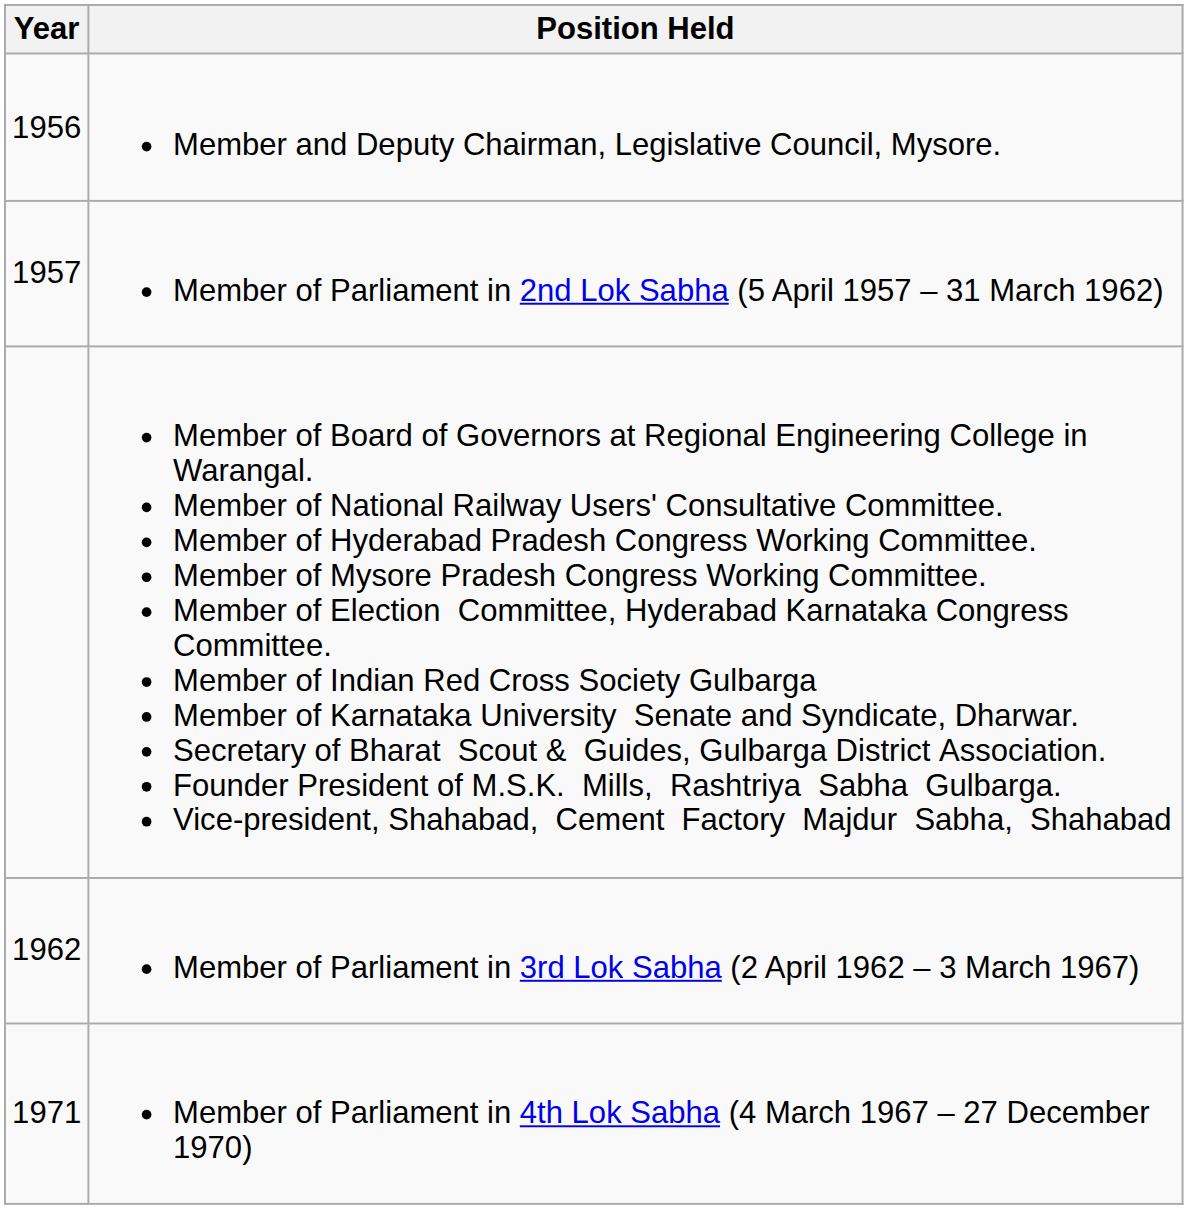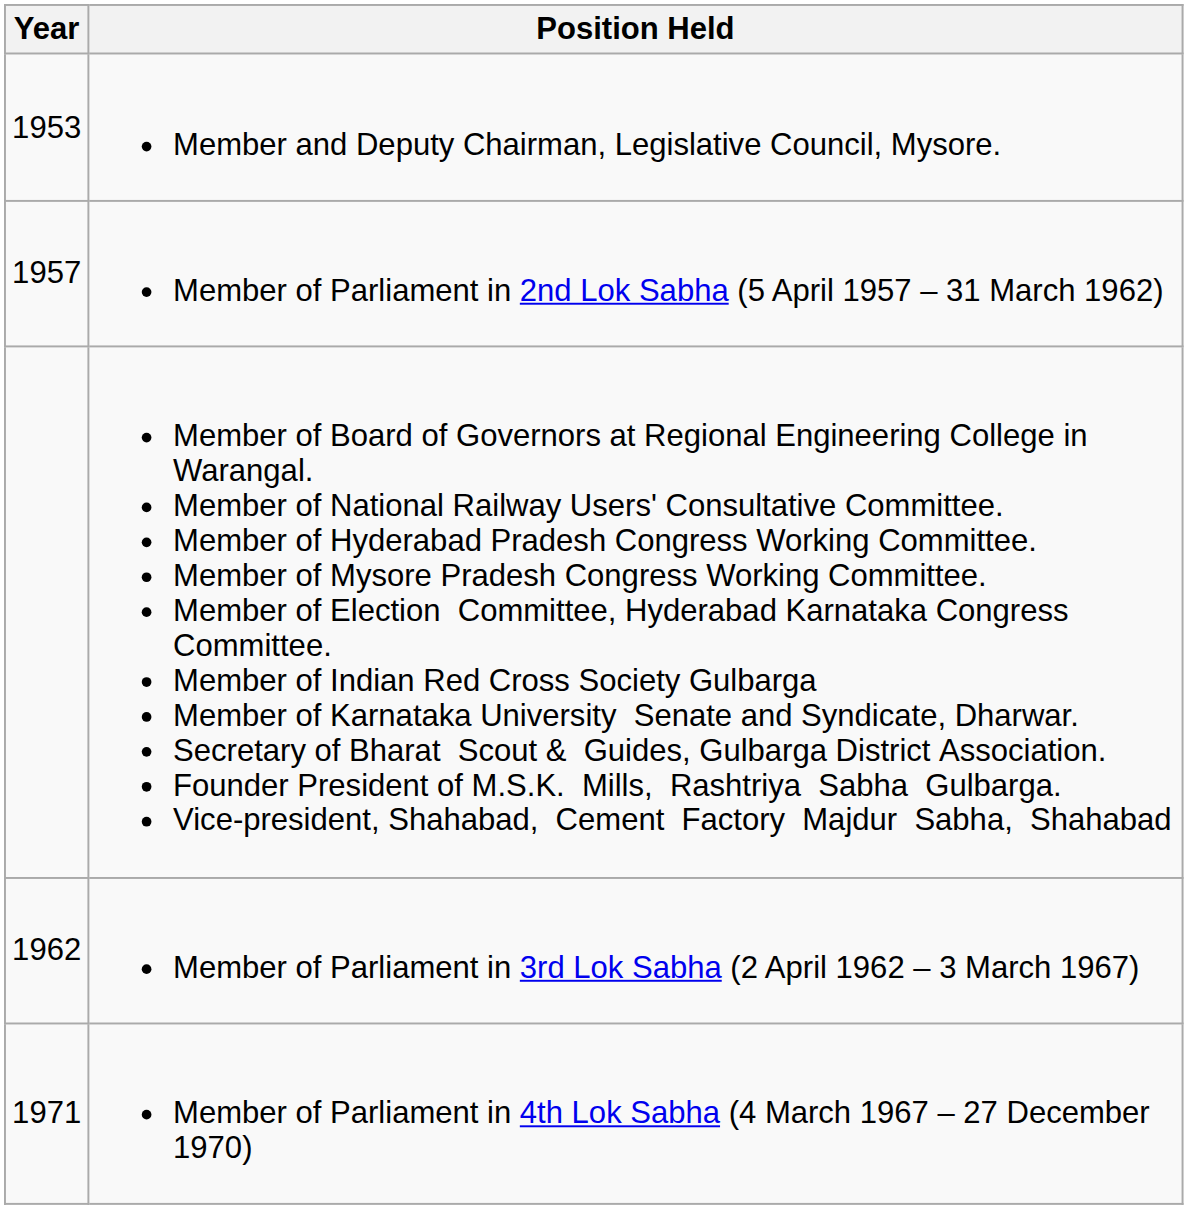Member and Deputy Chairman, Legislative Council, Mysore. | Year: 1956 -> 1953
